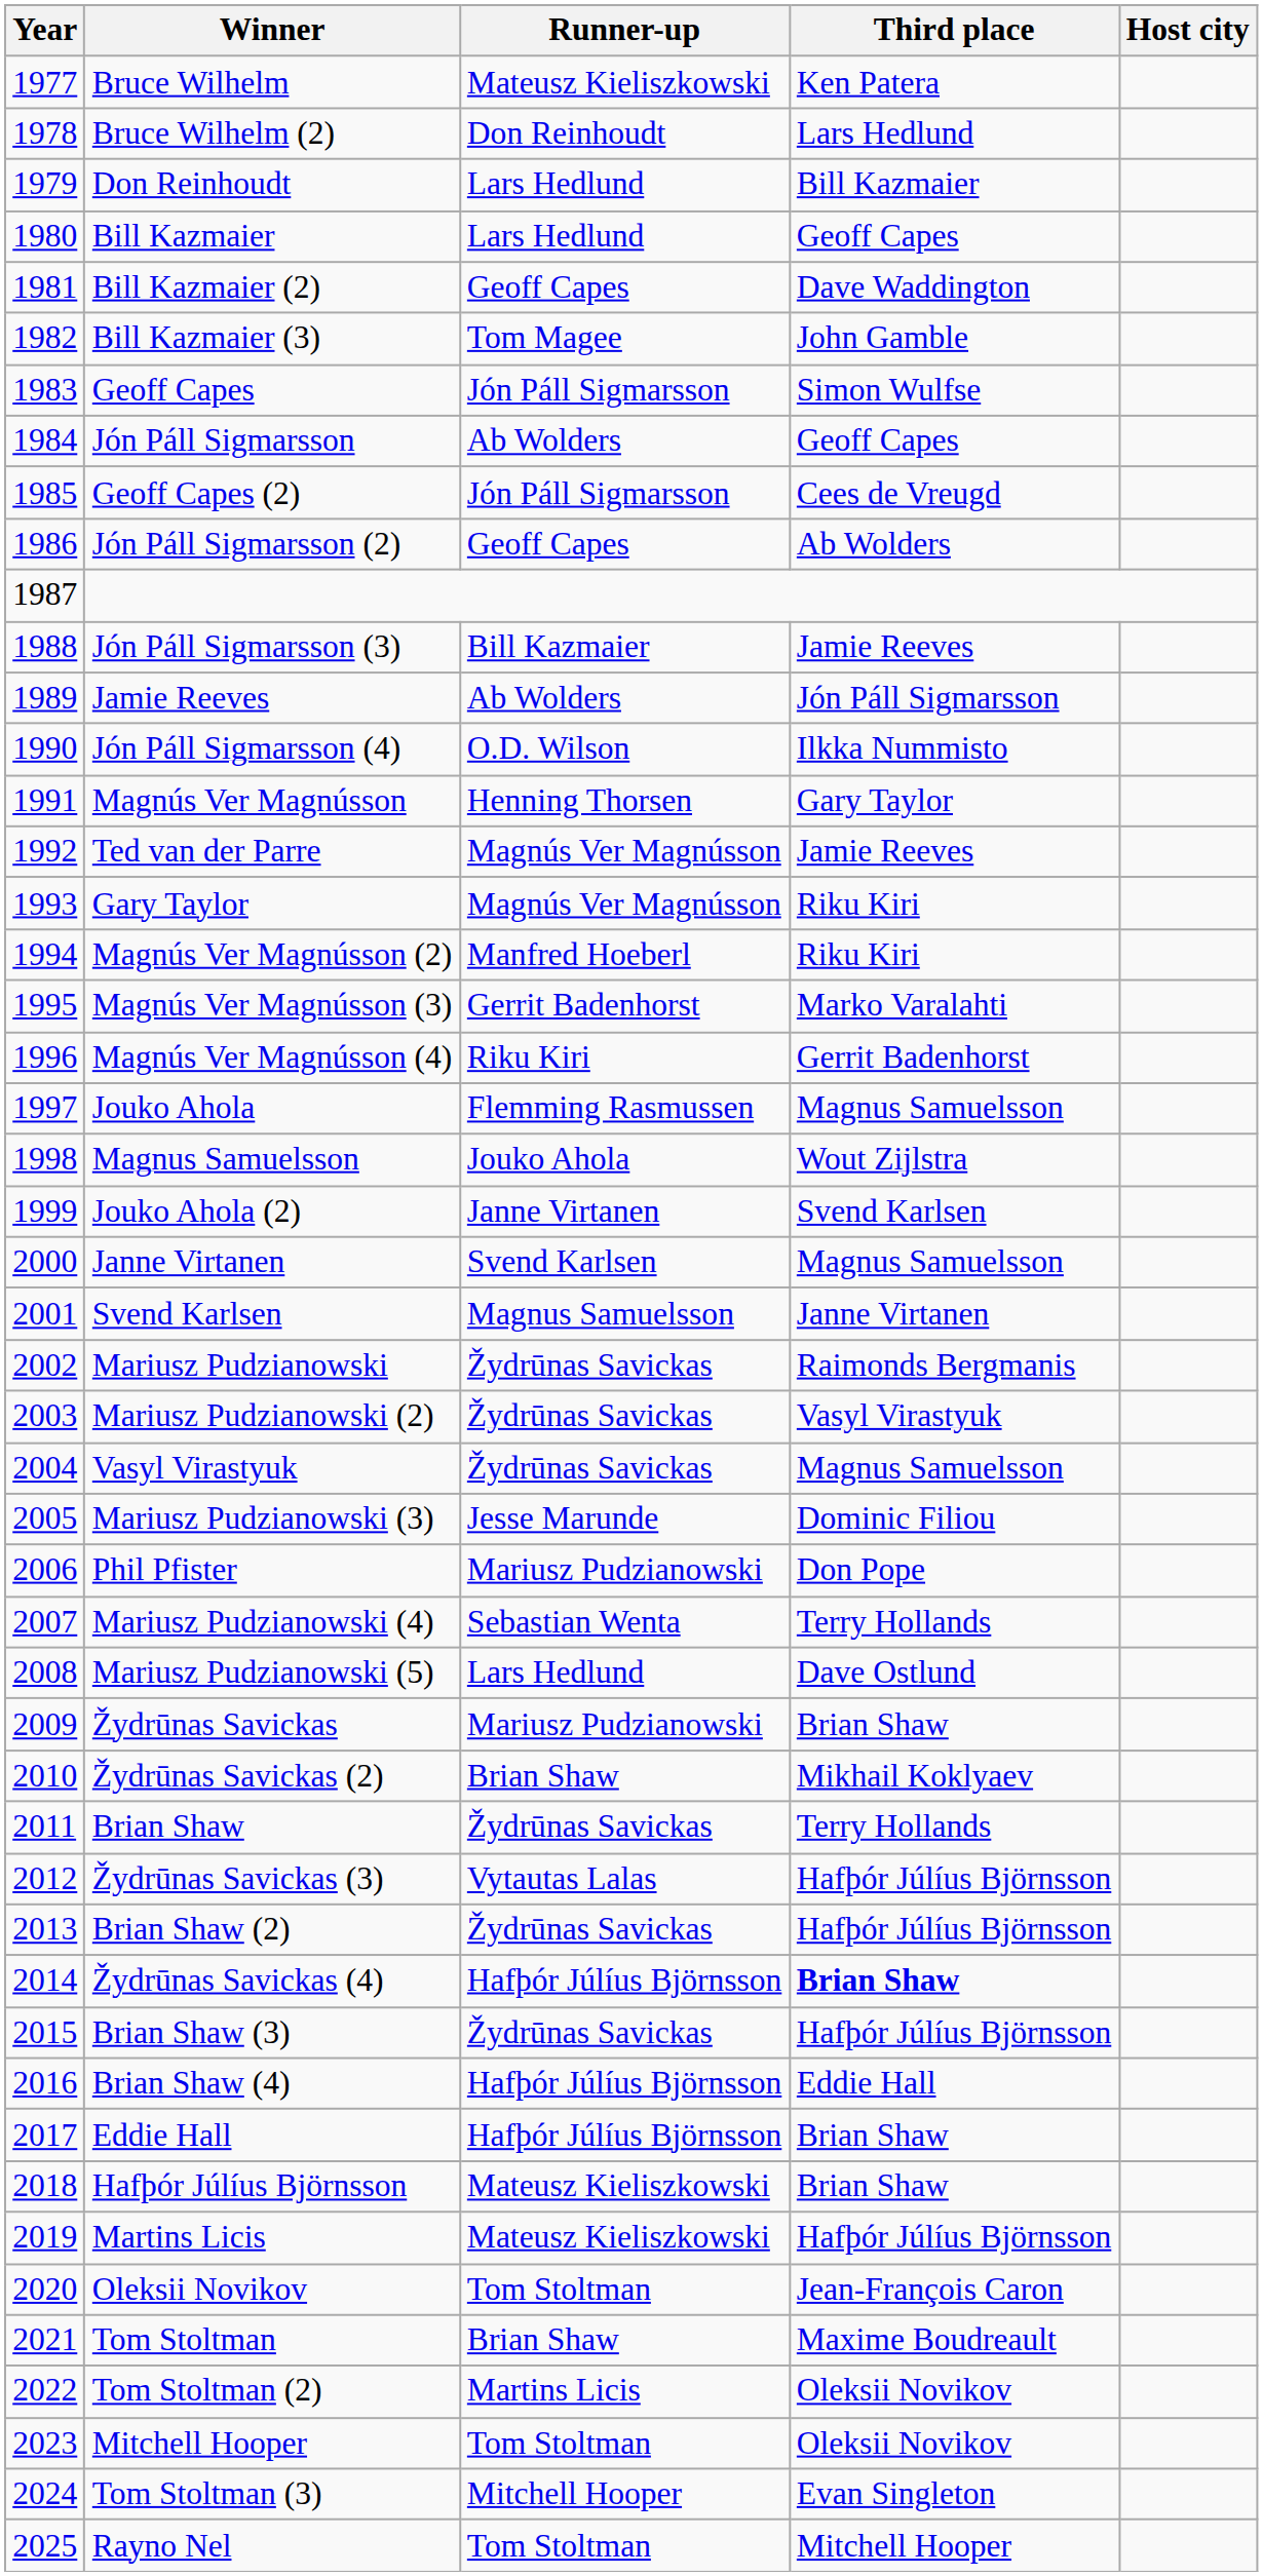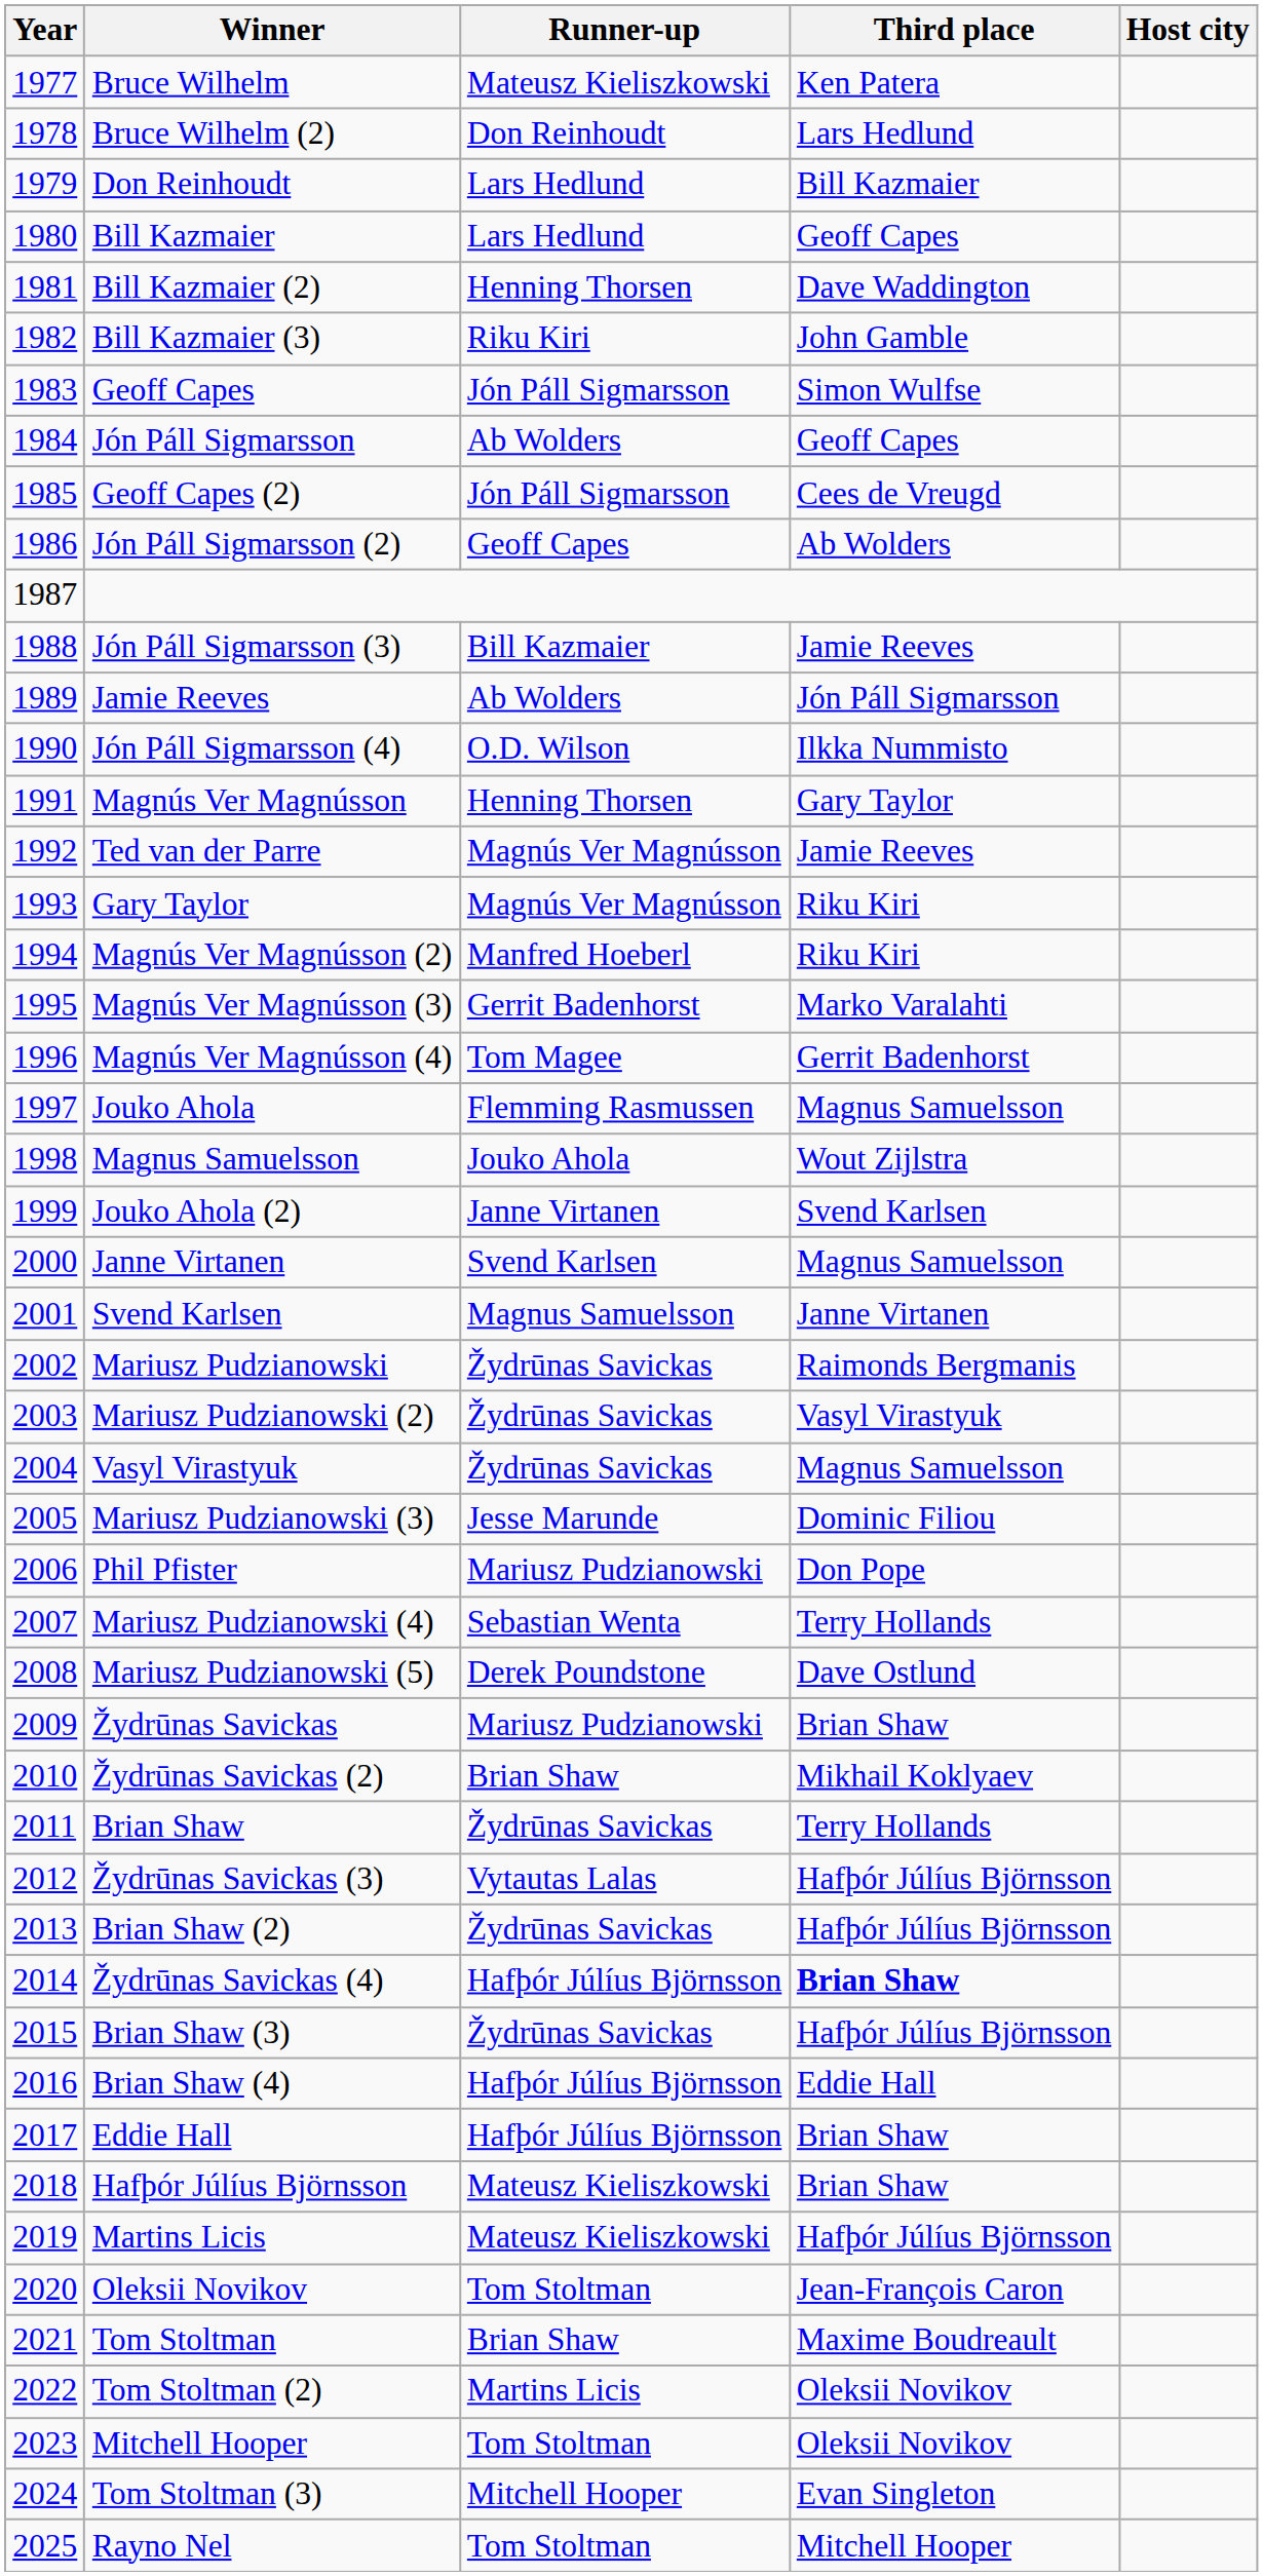Bill Kazmaier (2) | Runner-up: Geoff Capes -> Henning Thorsen
Bill Kazmaier (3) | Runner-up: Tom Magee -> Riku Kiri
Magnús Ver Magnússon (4) | Runner-up: Riku Kiri -> Tom Magee
Mariusz Pudzianowski (5) | Runner-up: Lars Hedlund -> Derek Poundstone
